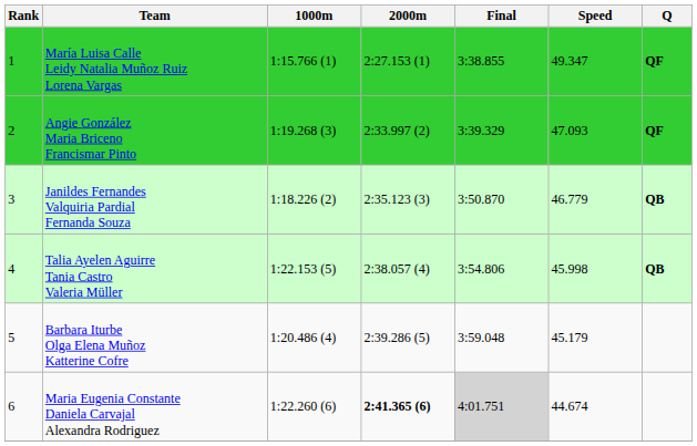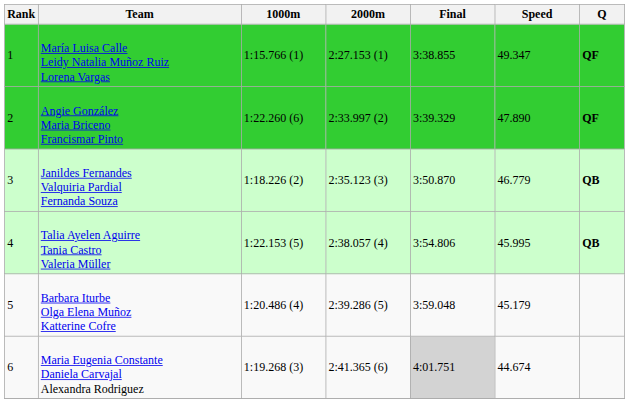Angie González Maria Briceno Francismar Pinto | 1000m: 1:19.268 (3) -> 1:22.260 (6)
Angie González Maria Briceno Francismar Pinto | Speed: 47.093 -> 47.890
Talia Ayelen Aguirre Tania Castro Valeria Müller | Speed: 45.998 -> 45.995
Maria Eugenia Constante Daniela Carvajal Alexandra Rodriguez | 1000m: 1:22.260 (6) -> 1:19.268 (3)
Maria Eugenia Constante Daniela Carvajal Alexandra Rodriguez | 2000m: bold -> normal
